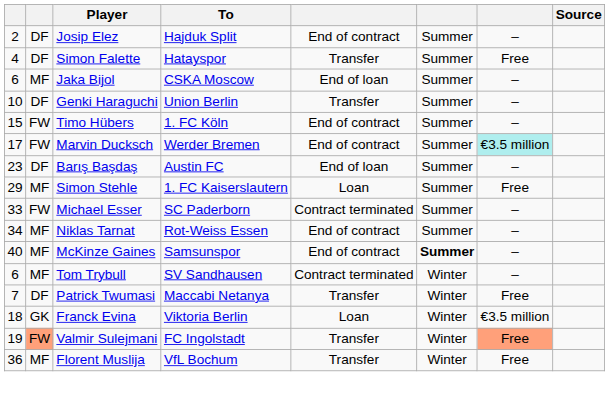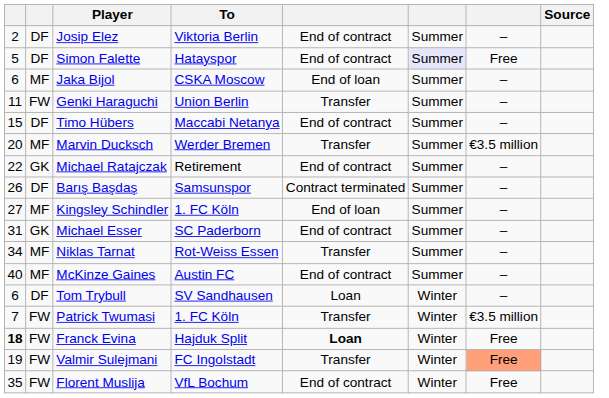Josip Elez | To: Hajduk Split -> Viktoria Berlin
Simon Falette | column 1: 4 -> 5
Simon Falette | column 5: Transfer -> End of contract
Simon Falette | column 6: no background -> lavender background
Genki Haraguchi | column 1: 10 -> 11
Genki Haraguchi | column 2: DF -> FW
Timo Hübers | column 2: FW -> DF
Timo Hübers | To: 1. FC Köln -> Maccabi Netanya
Marvin Ducksch | column 1: 17 -> 20
Marvin Ducksch | column 2: FW -> MF
Marvin Ducksch | column 5: End of contract -> Transfer
Marvin Ducksch | column 7: paleturquoise background -> no background
+ row: 22 | GK | Michael Ratajczak | Retirement | End of contract | Summer | –
Barış Başdaş | column 1: 23 -> 26
Barış Başdaş | To: Austin FC -> Samsunspor
Barış Başdaş | column 5: End of loan -> Contract terminated
+ row: 27 | MF | Kingsley Schindler | 1. FC Köln | End of loan | Summer | –
- row: 29 | MF | Simon Stehle | 1. FC Kaiserslautern | Loan | Summer | Free
Michael Esser | column 1: 33 -> 31
Michael Esser | column 2: FW -> GK
Michael Esser | column 5: Contract terminated -> End of contract
Niklas Tarnat | column 5: End of contract -> Transfer
McKinze Gaines | To: Samsunspor -> Austin FC
McKinze Gaines | column 6: bold -> normal
Tom Trybull | column 2: MF -> DF
Tom Trybull | column 5: Contract terminated -> Loan
Patrick Twumasi | column 2: DF -> FW
Patrick Twumasi | To: Maccabi Netanya -> 1. FC Köln
Patrick Twumasi | column 7: Free -> €3.5 million
Franck Evina | column 1: normal -> bold
Franck Evina | column 2: GK -> FW
Franck Evina | To: Viktoria Berlin -> Hajduk Split
Franck Evina | column 5: normal -> bold
Franck Evina | column 7: €3.5 million -> Free
Valmir Sulejmani | column 2: lightsalmon background -> no background
Florent Muslija | column 1: 36 -> 35
Florent Muslija | column 2: MF -> FW
Florent Muslija | column 5: Transfer -> End of contract
